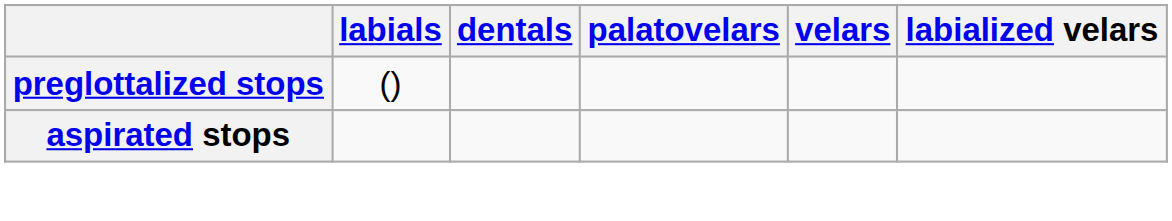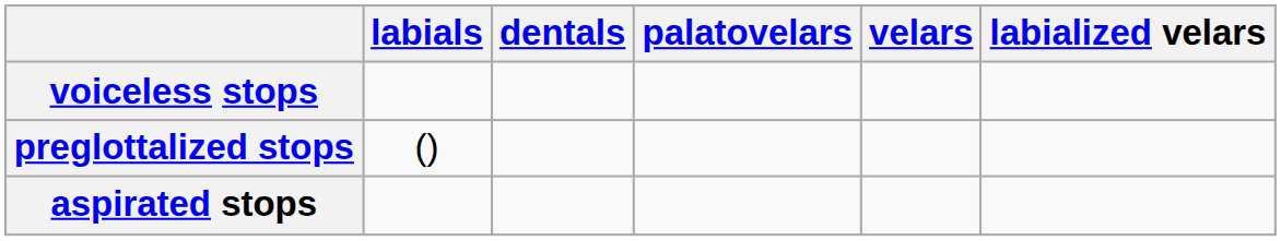+ row: voiceless stops
